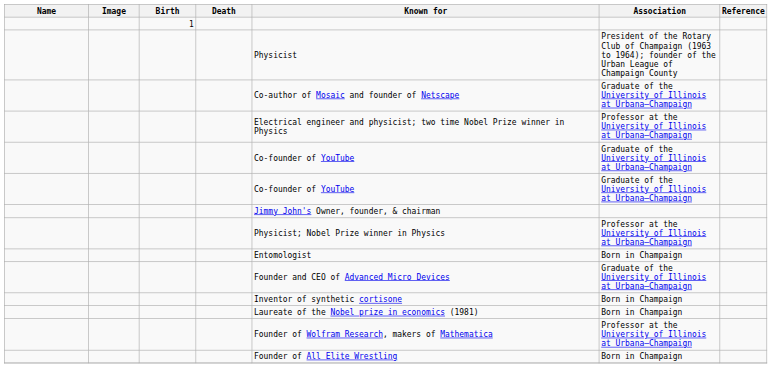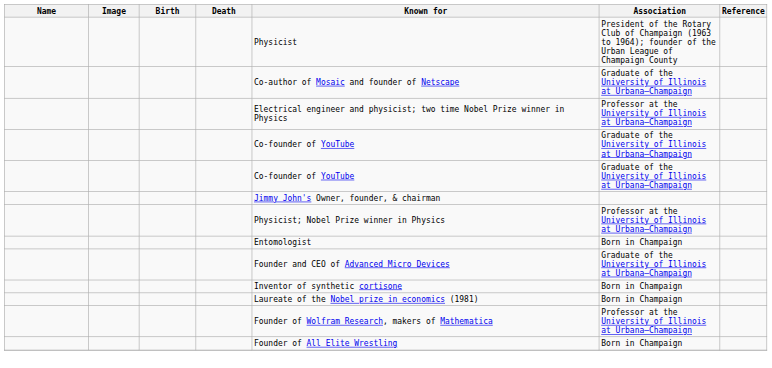- row: 1
